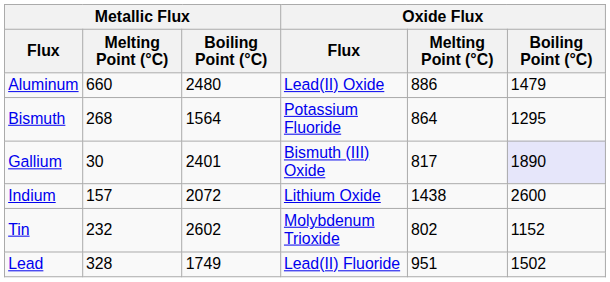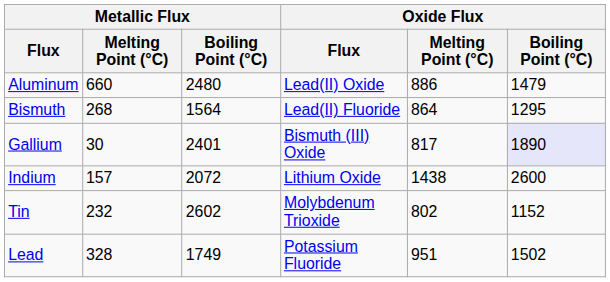Bismuth | Oxide Flux / Flux: Potassium Fluoride -> Lead(II) Fluoride
Lead | Oxide Flux / Flux: Lead(II) Fluoride -> Potassium Fluoride
